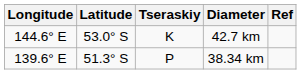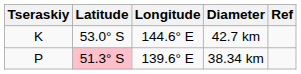columns swapped: Tseraskiy <-> Longitude
38.34 km | Latitude: no background -> pink background
